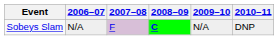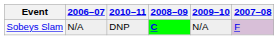columns swapped: 2007–08 <-> 2010–11
